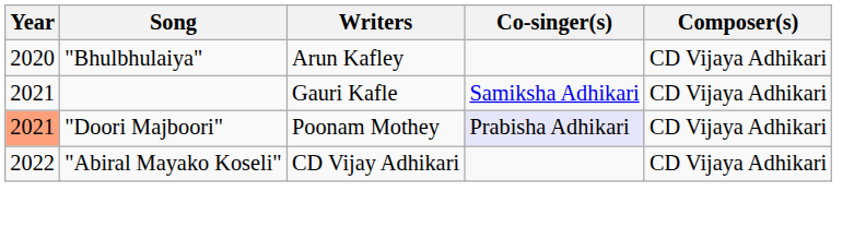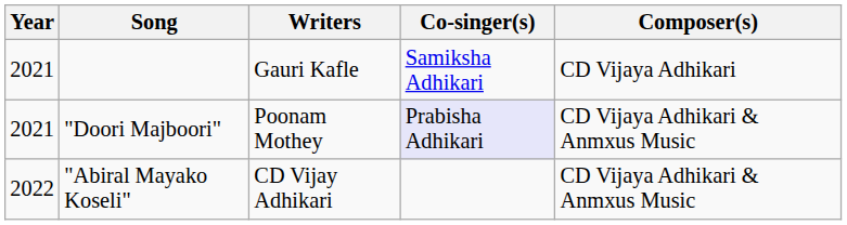- row: 2020 | "Bhulbhulaiya" | Arun Kafley | CD Vijaya Adhikari
"Doori Majboori" | Year: lightsalmon background -> no background
"Doori Majboori" | Composer(s): CD Vijaya Adhikari -> CD Vijaya Adhikari & Anmxus Music
"Abiral Mayako Koseli" | Composer(s): CD Vijaya Adhikari -> CD Vijaya Adhikari & Anmxus Music
